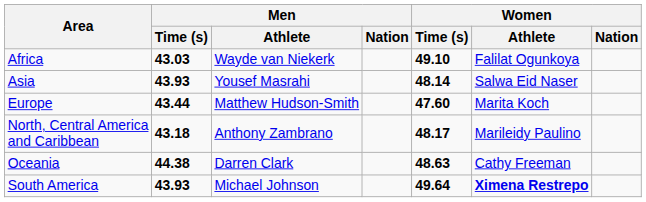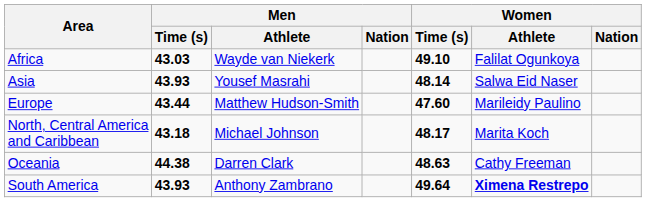Europe | Women / Athlete: Marita Koch -> Marileidy Paulino
North, Central America and Caribbean | Men / Athlete: Anthony Zambrano -> Michael Johnson
North, Central America and Caribbean | Women / Athlete: Marileidy Paulino -> Marita Koch
South America | Men / Athlete: Michael Johnson -> Anthony Zambrano
